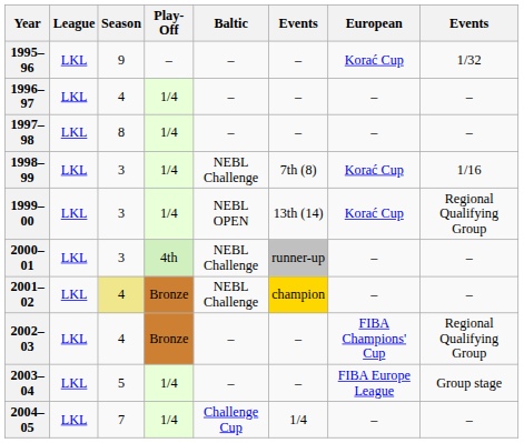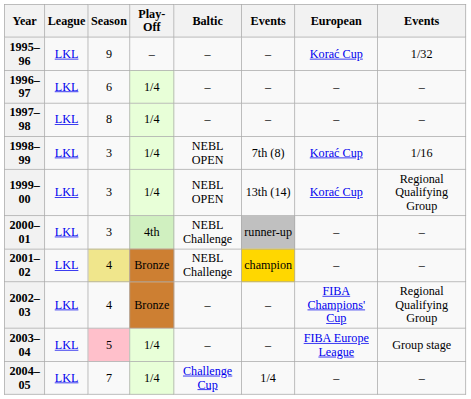1996–97 | Season: 4 -> 6
1998–99 | Baltic: NEBL Challenge -> NEBL OPEN
2003–04 | Season: no background -> pink background
